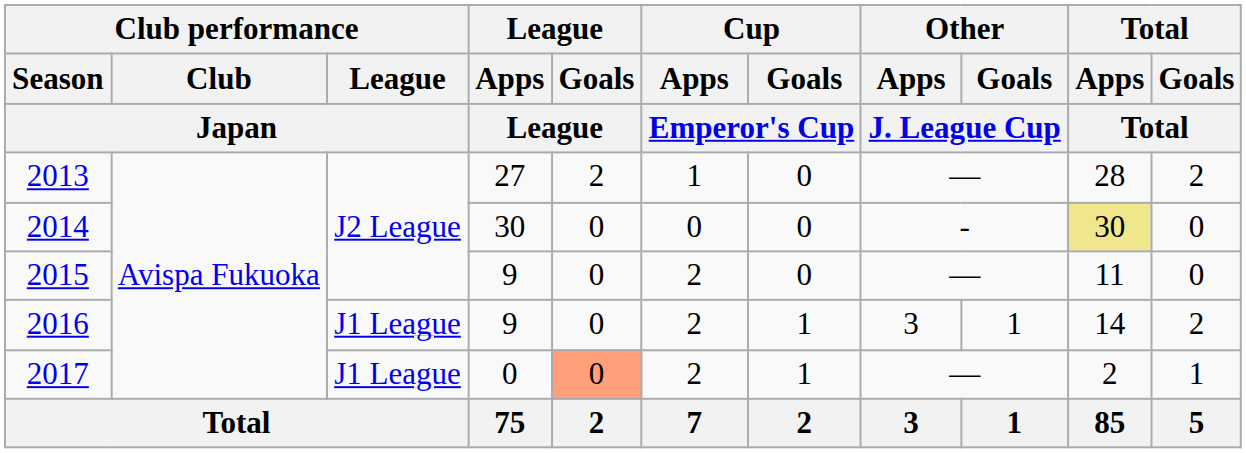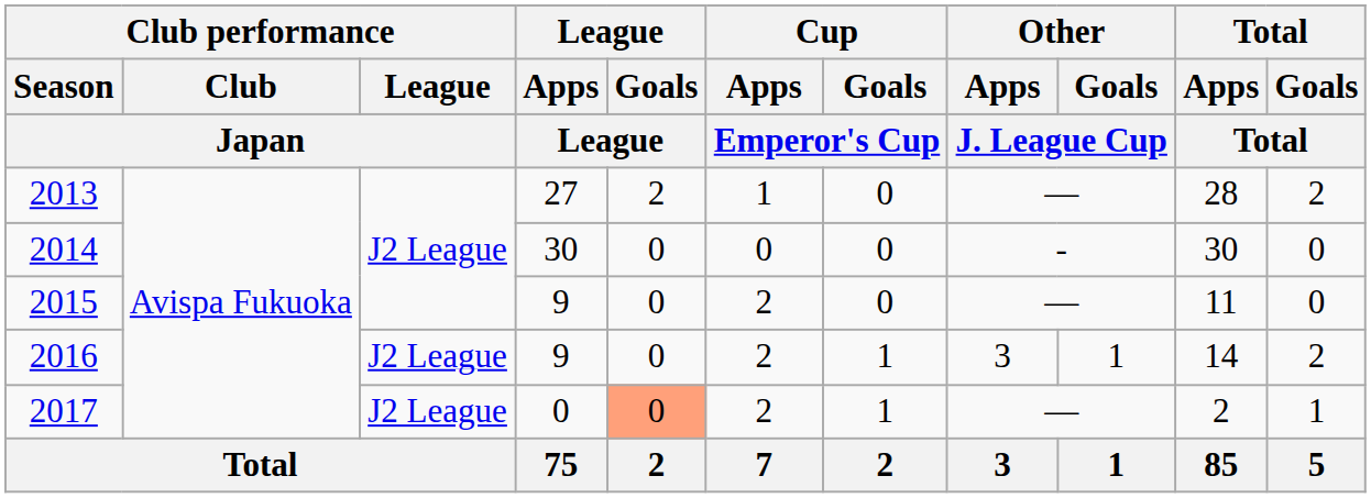2014 | Total / Apps / Total: khaki background -> no background
2016 | Club performance / League / Japan: J1 League -> J2 League
2017 | Club performance / League / Japan: J1 League -> J2 League
